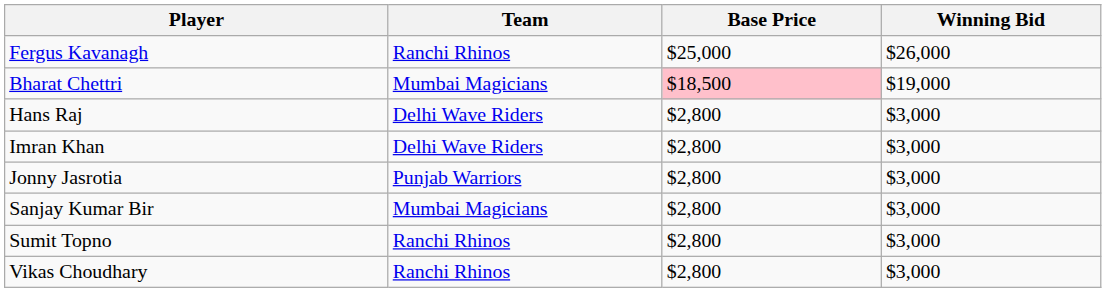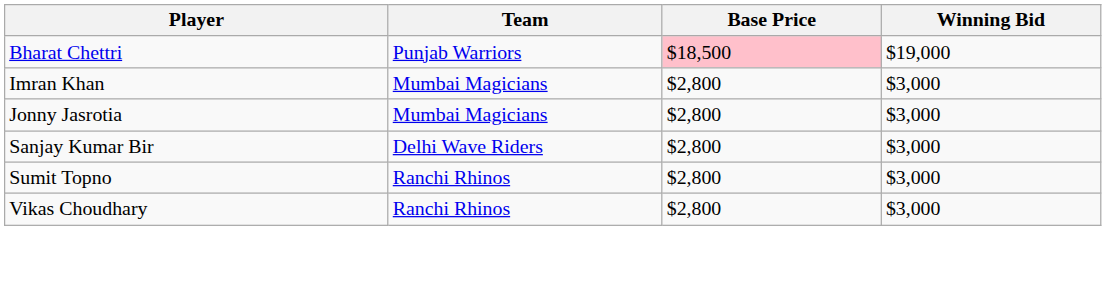- row: Fergus Kavanagh | Ranchi Rhinos | $25,000 | $26,000
Bharat Chettri | Team: Mumbai Magicians -> Punjab Warriors
- row: Hans Raj | Delhi Wave Riders | $2,800 | $3,000
Imran Khan | Team: Delhi Wave Riders -> Mumbai Magicians
Jonny Jasrotia | Team: Punjab Warriors -> Mumbai Magicians
Sanjay Kumar Bir | Team: Mumbai Magicians -> Delhi Wave Riders
